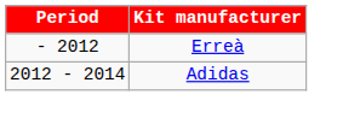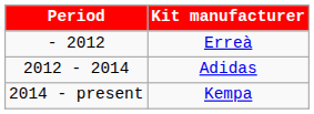+ row: 2014 - present | Kempa
